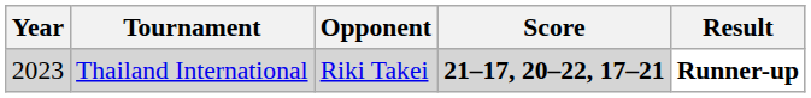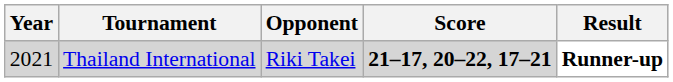Thailand International | Year: 2023 -> 2021
